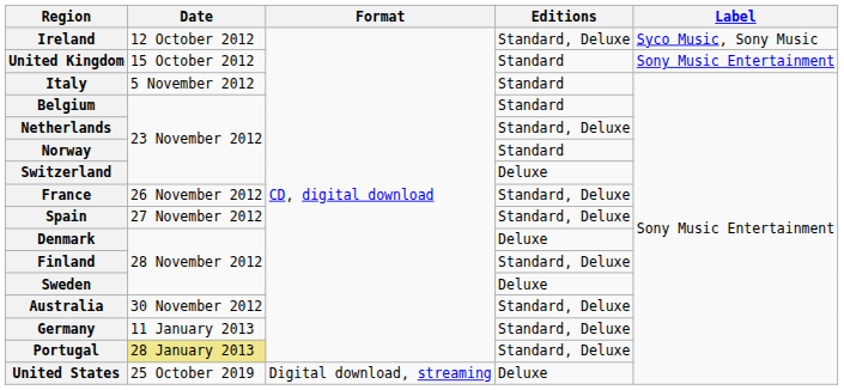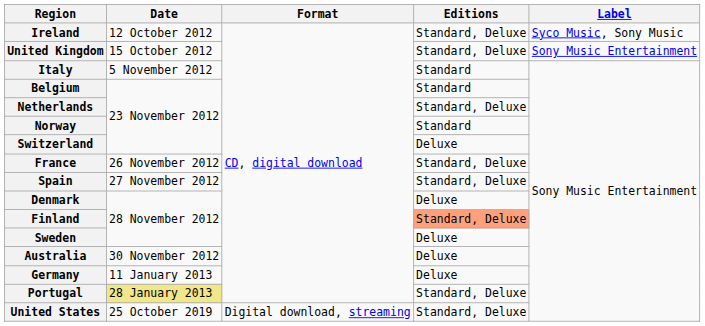United Kingdom | Editions: Standard -> Standard, Deluxe
Finland | Editions: no background -> lightsalmon background
Australia | Editions: Standard, Deluxe -> Deluxe
Germany | Editions: Standard, Deluxe -> Deluxe
United States | Editions: Deluxe -> Standard, Deluxe
